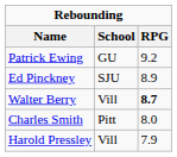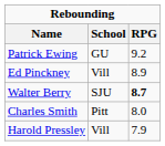Ed Pinckney | School: SJU -> Vill
Walter Berry | School: Vill -> SJU
